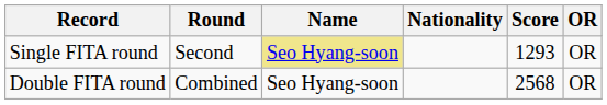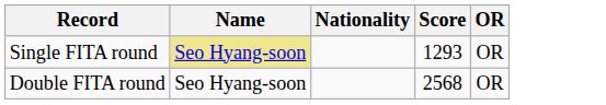- column: Round | Second | Combined
